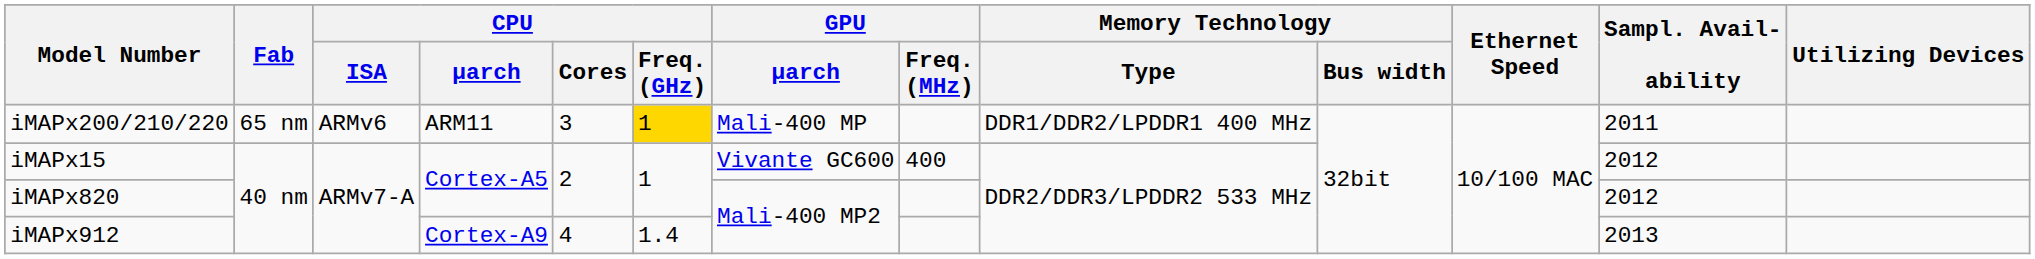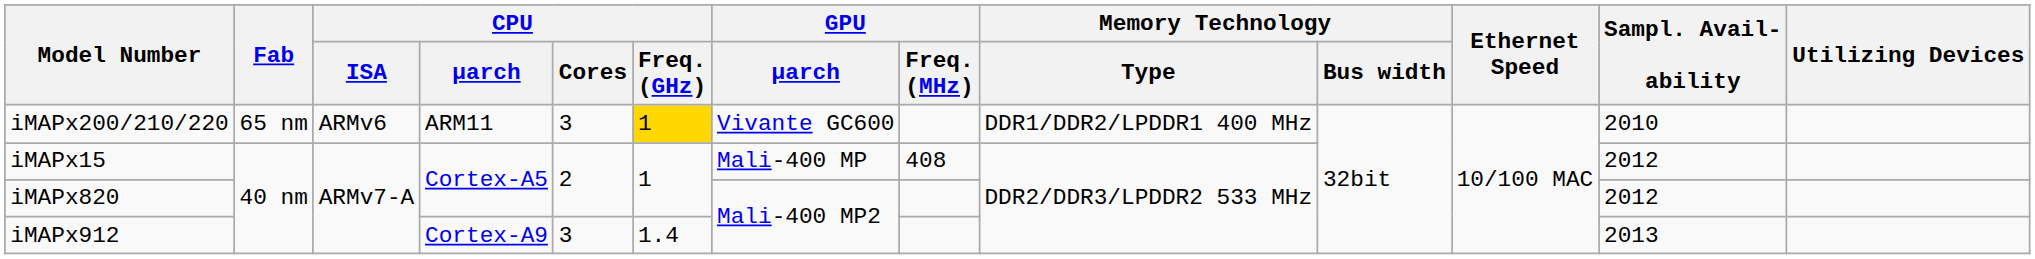iMAPx200/210/220 | GPU / μarch: Mali-400 MP -> Vivante GC600
iMAPx200/210/220 | Sampl. Avail- ability: 2011 -> 2010
iMAPx15 | GPU / μarch: Vivante GC600 -> Mali-400 MP
iMAPx15 | GPU / Freq. (MHz): 400 -> 408
iMAPx912 | CPU / Cores: 4 -> 3
